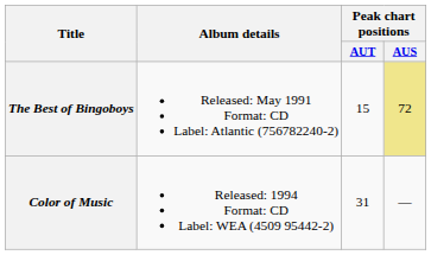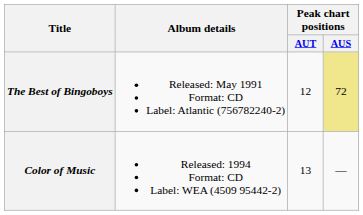The Best of Bingoboys | Peak chart positions / AUT: 15 -> 12
Color of Music | Peak chart positions / AUT: 31 -> 13
